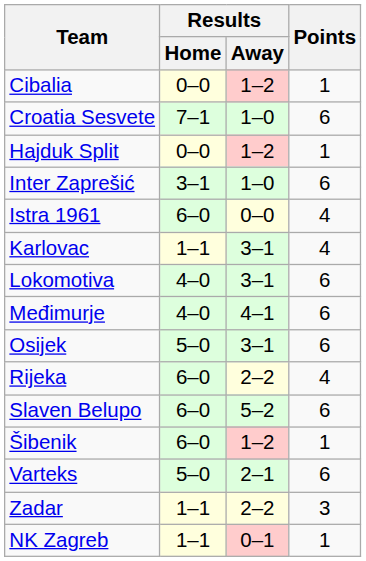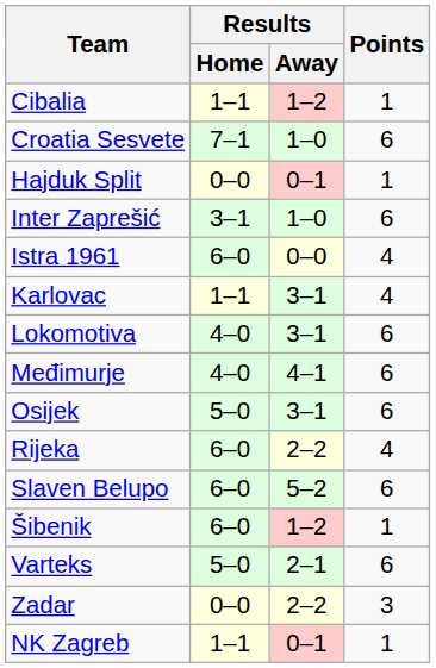Cibalia | Results / Home: 0–0 -> 1–1
Hajduk Split | Results / Away: 1–2 -> 0–1
Zadar | Results / Home: 1–1 -> 0–0
